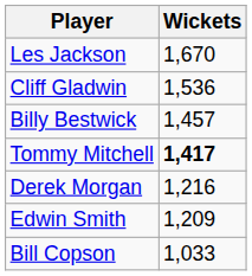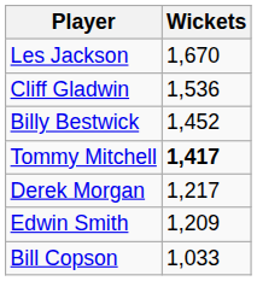Billy Bestwick | Wickets: 1,457 -> 1,452
Derek Morgan | Wickets: 1,216 -> 1,217
